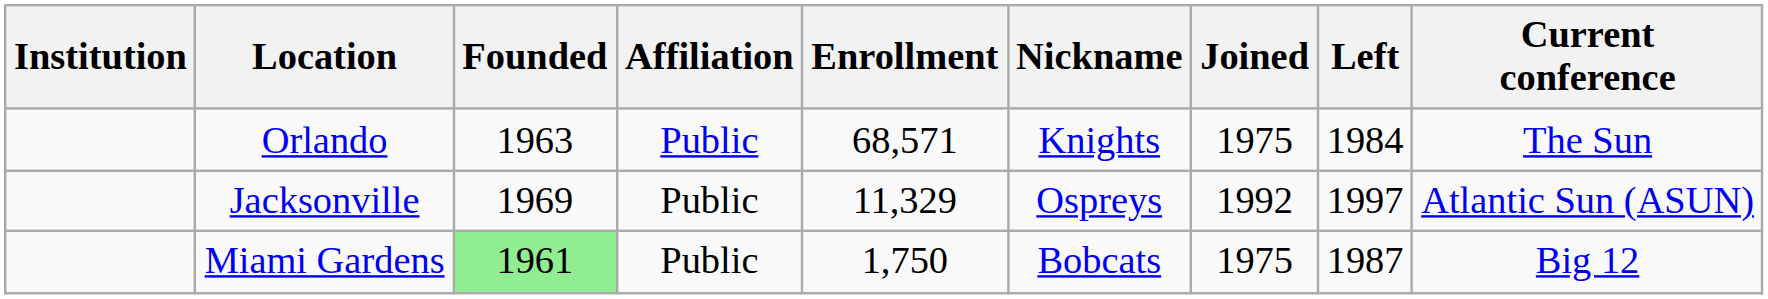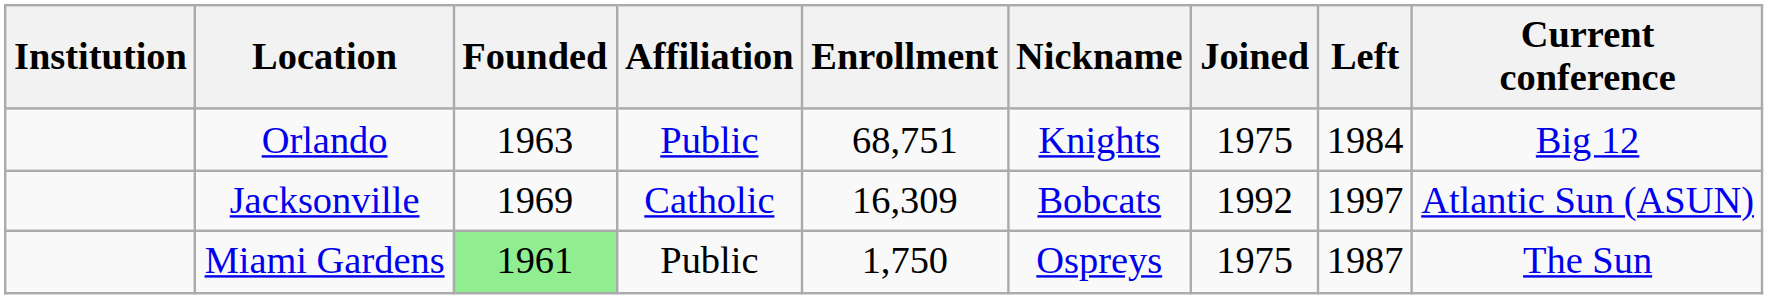Orlando | Enrollment: 68,571 -> 68,751
Orlando | Current conference: The Sun -> Big 12
Jacksonville | Affiliation: Public -> Catholic
Jacksonville | Enrollment: 11,329 -> 16,309
Jacksonville | Nickname: Ospreys -> Bobcats
Miami Gardens | Nickname: Bobcats -> Ospreys
Miami Gardens | Current conference: Big 12 -> The Sun
